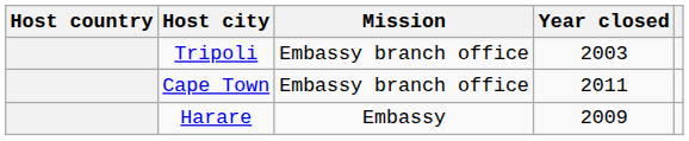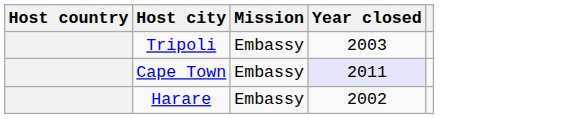Tripoli | Mission: Embassy branch office -> Embassy
Cape Town | Mission: Embassy branch office -> Embassy
Cape Town | Year closed: no background -> lavender background
Harare | Year closed: 2009 -> 2002
